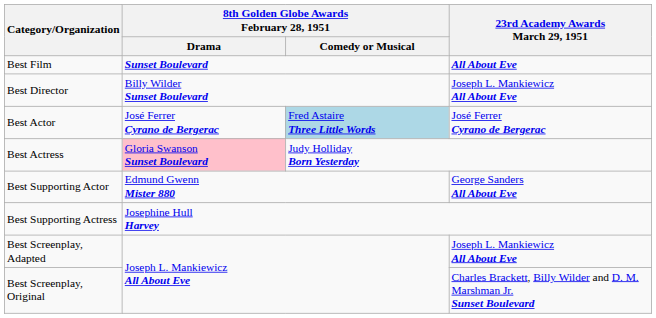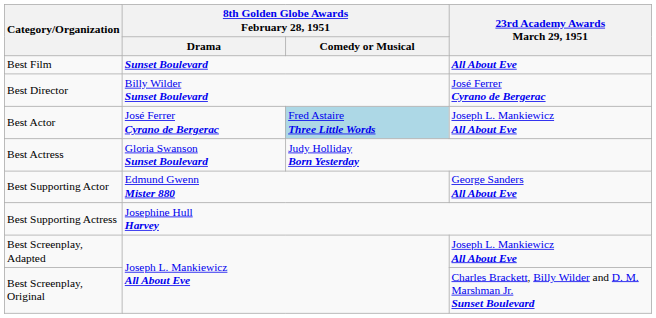Best Director | 23rd Academy Awards March 29, 1951: Joseph L. Mankiewicz All About Eve -> José Ferrer Cyrano de Bergerac
Best Actor | 23rd Academy Awards March 29, 1951: José Ferrer Cyrano de Bergerac -> Joseph L. Mankiewicz All About Eve
Best Actress | 8th Golden Globe Awards February 28, 1951 / Drama: pink background -> no background
